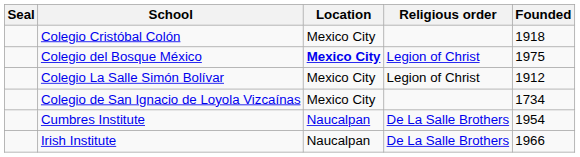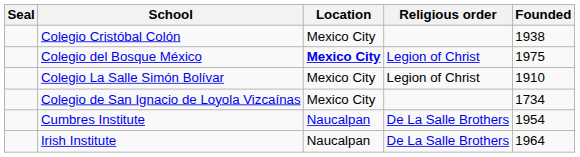Colegio Cristóbal Colón | Founded: 1918 -> 1938
Colegio La Salle Simón Bolívar | Founded: 1912 -> 1910
Irish Institute | Founded: 1966 -> 1964
